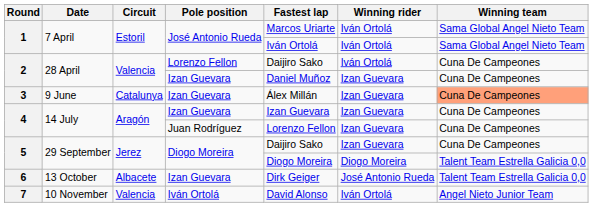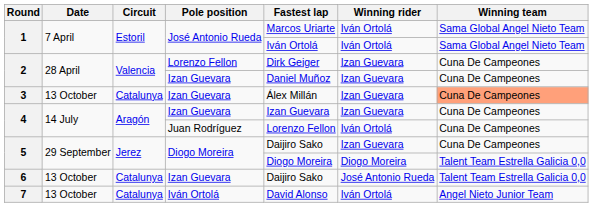2 / Lorenzo Fellon | Fastest lap: Daijiro Sako -> Dirk Geiger
2 / Lorenzo Fellon | Winning rider: Iván Ortolá -> Izan Guevara
3 | Date: 9 June -> 13 October
4 / Juan Rodríguez | Winning rider: Izan Guevara -> Iván Ortolá
6 | Circuit: Albacete -> Catalunya
6 | Fastest lap: Dirk Geiger -> Daijiro Sako
7 | Date: 10 November -> 13 October
7 | Circuit: Valencia -> Catalunya
